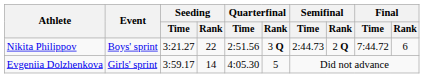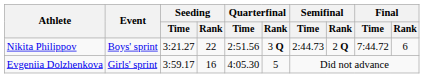Evgeniia Dolzhenkova | Seeding / Rank: 14 -> 16
